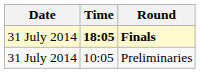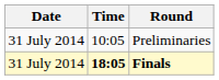rows swapped: Preliminaries <-> Finals
